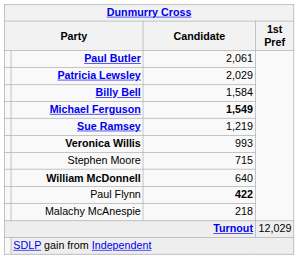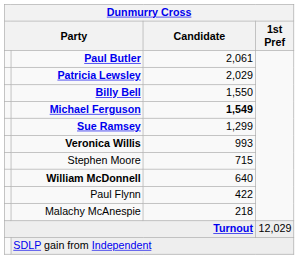Billy Bell | Candidate: 1,584 -> 1,550
Sue Ramsey | Candidate: 1,219 -> 1,299
Paul Flynn | Candidate: bold -> normal
